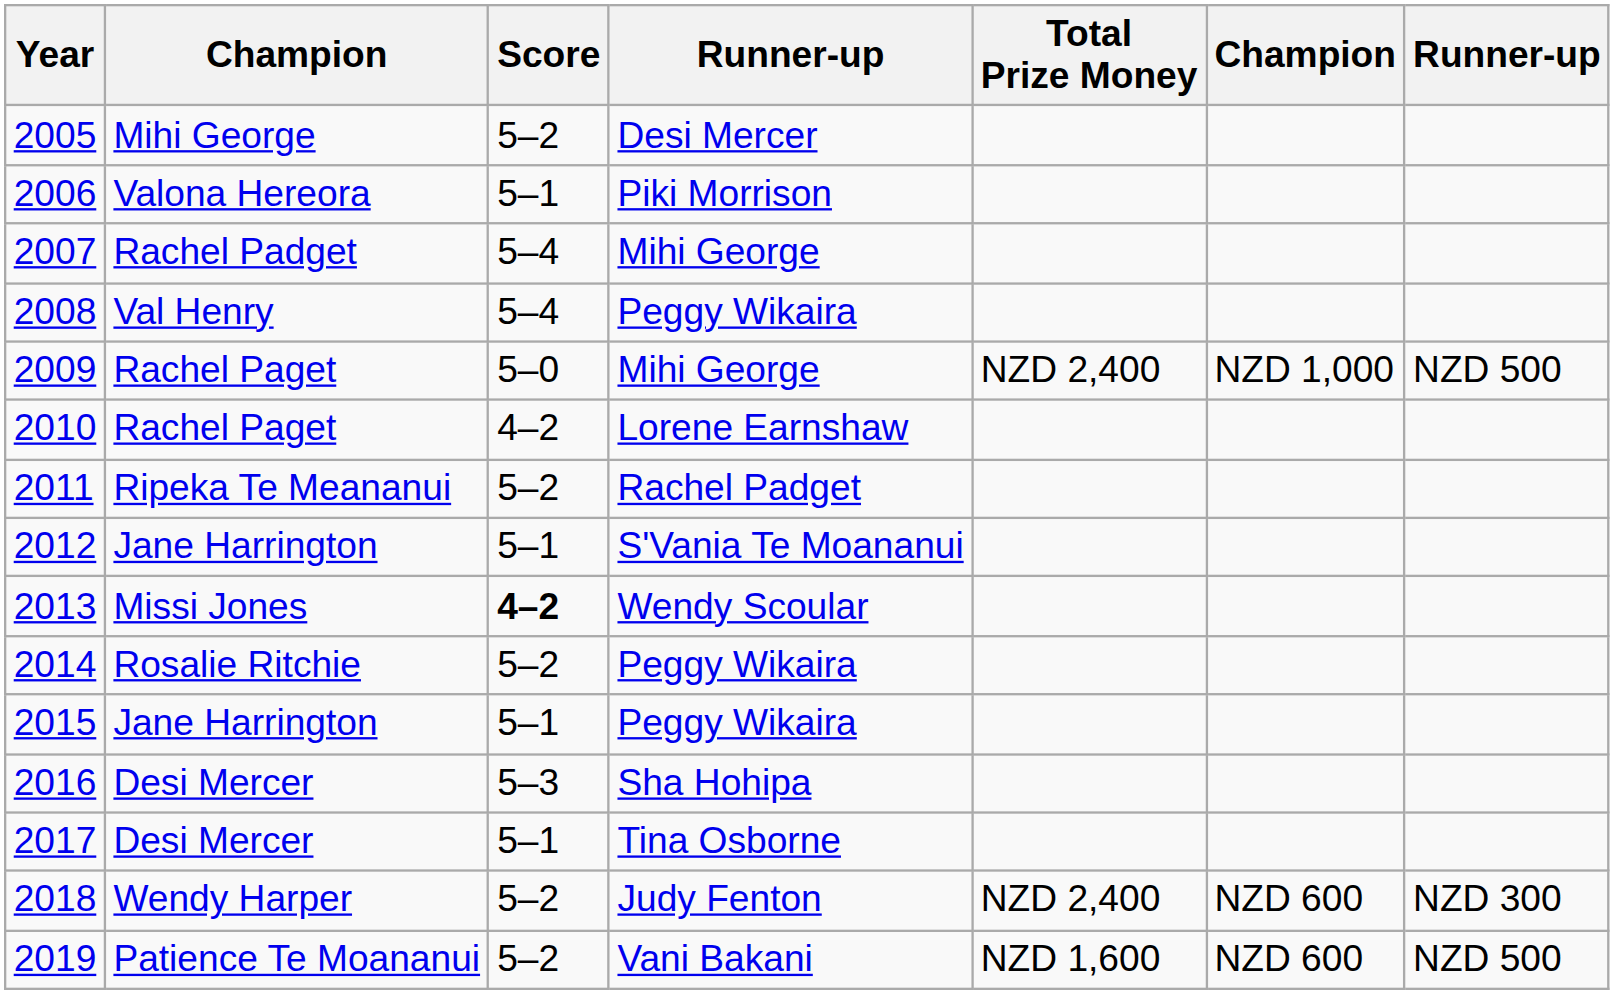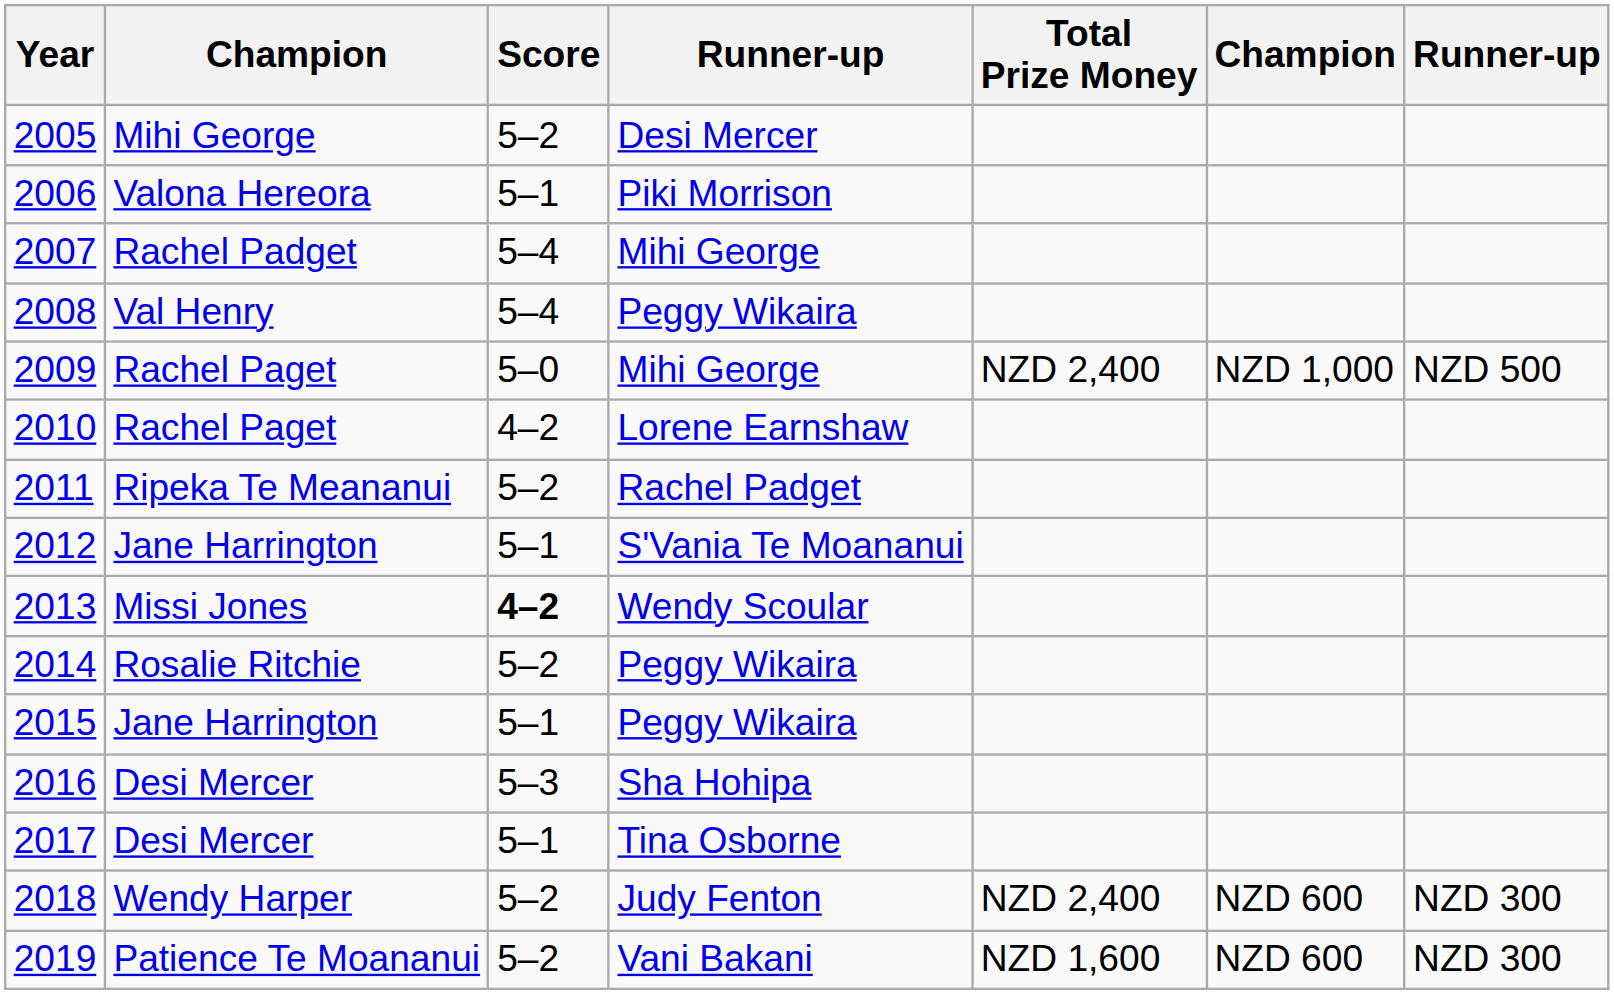2019 | column 7: NZD 500 -> NZD 300
